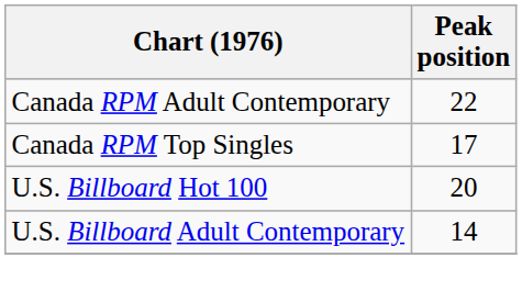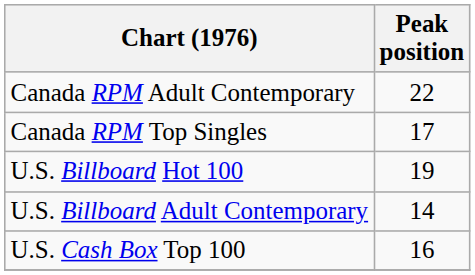U.S. Billboard Hot 100 | Peak position: 20 -> 19
+ row: U.S. Cash Box Top 100 | 16
